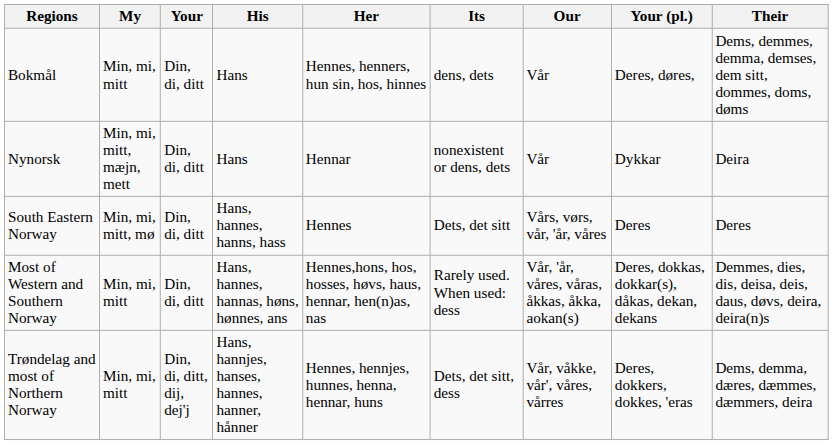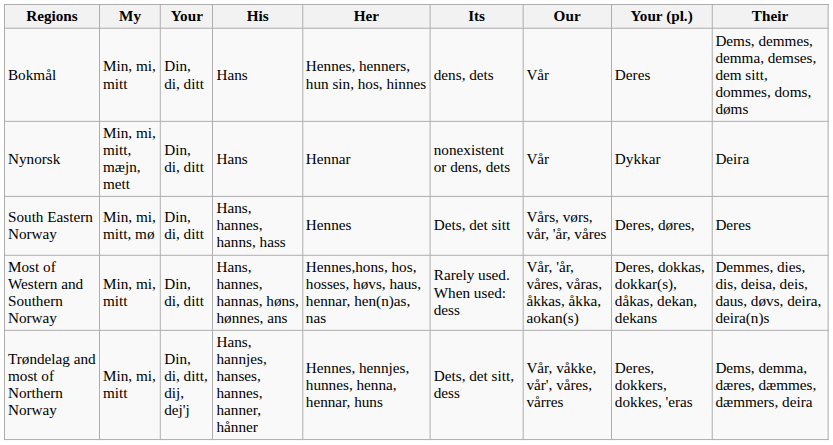Bokmål | Your (pl.): Deres, døres, -> Deres
South Eastern Norway | Your (pl.): Deres -> Deres, døres,
